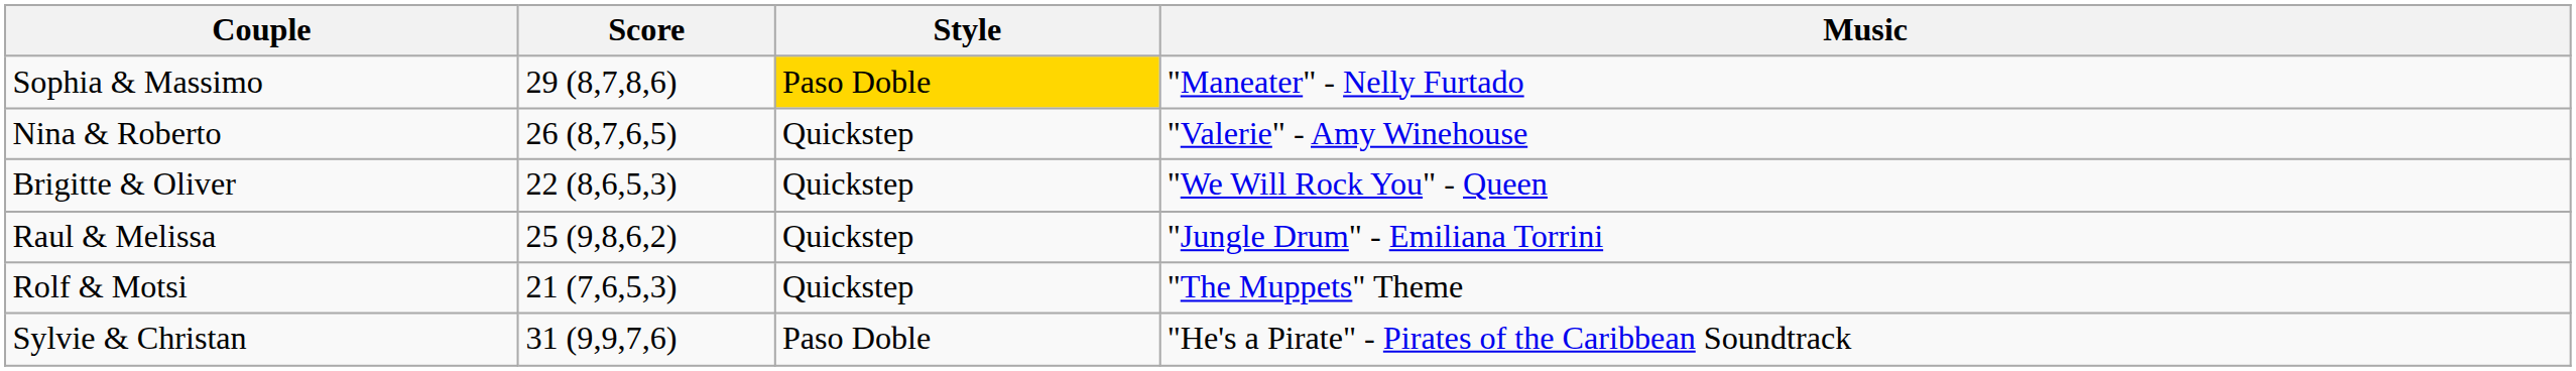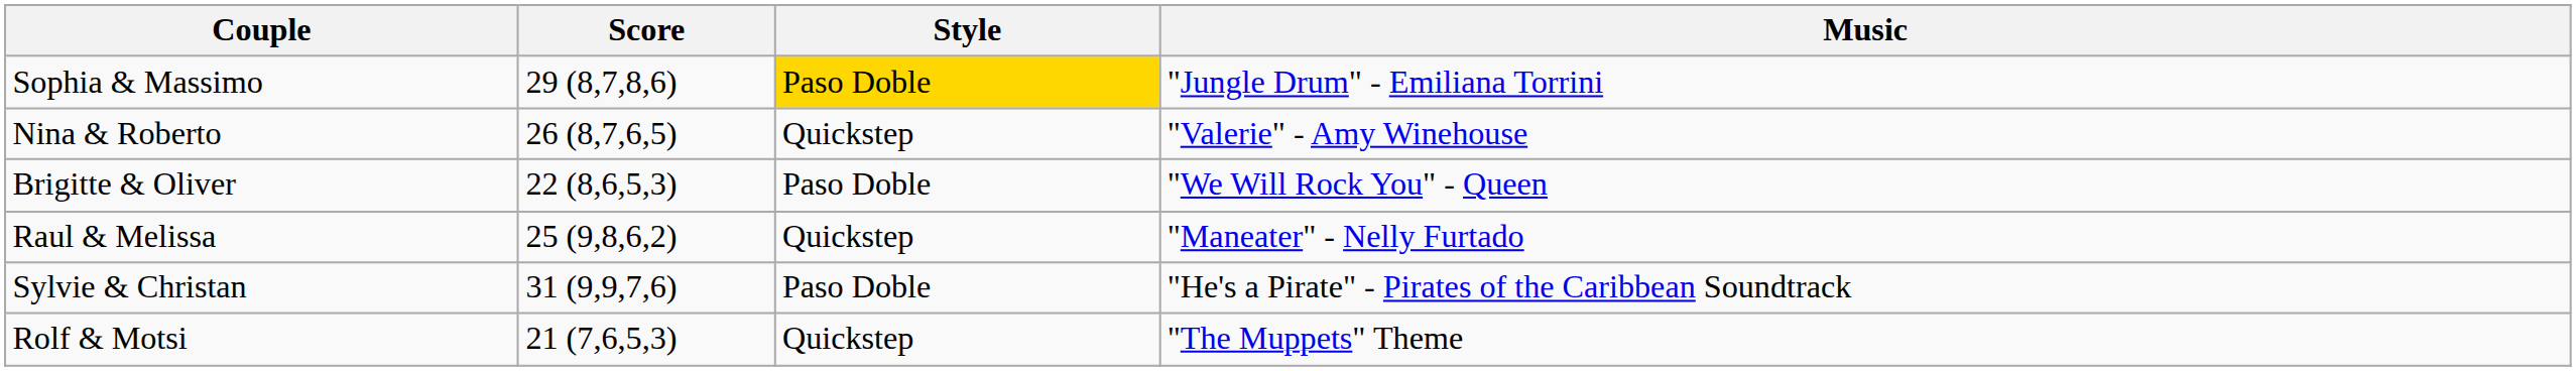Sophia & Massimo | Music: "Maneater" - Nelly Furtado -> "Jungle Drum" - Emiliana Torrini
Brigitte & Oliver | Style: Quickstep -> Paso Doble
Raul & Melissa | Music: "Jungle Drum" - Emiliana Torrini -> "Maneater" - Nelly Furtado
rows swapped: Sylvie & Christan <-> Rolf & Motsi
